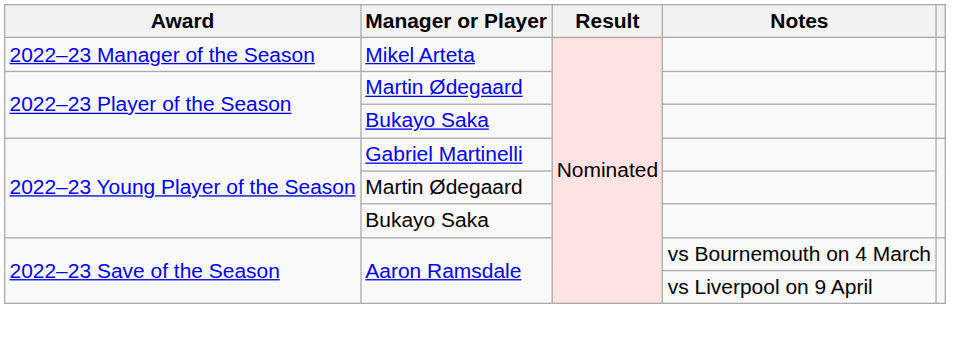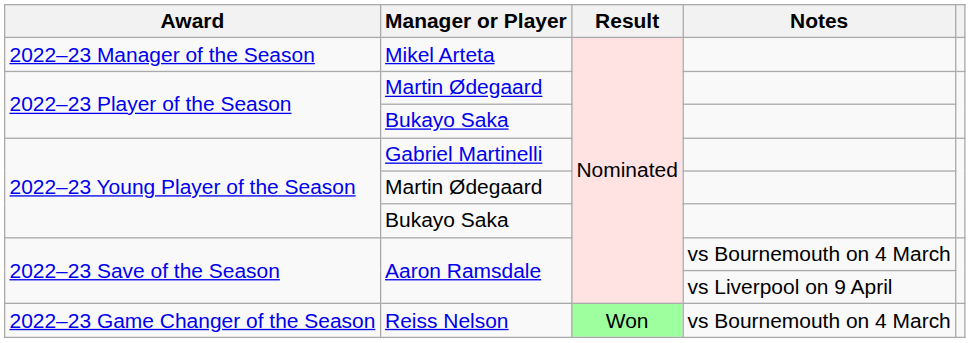+ row: 2022–23 Game Changer of the Season | Reiss Nelson | Won | vs Bournemouth on 4 March
